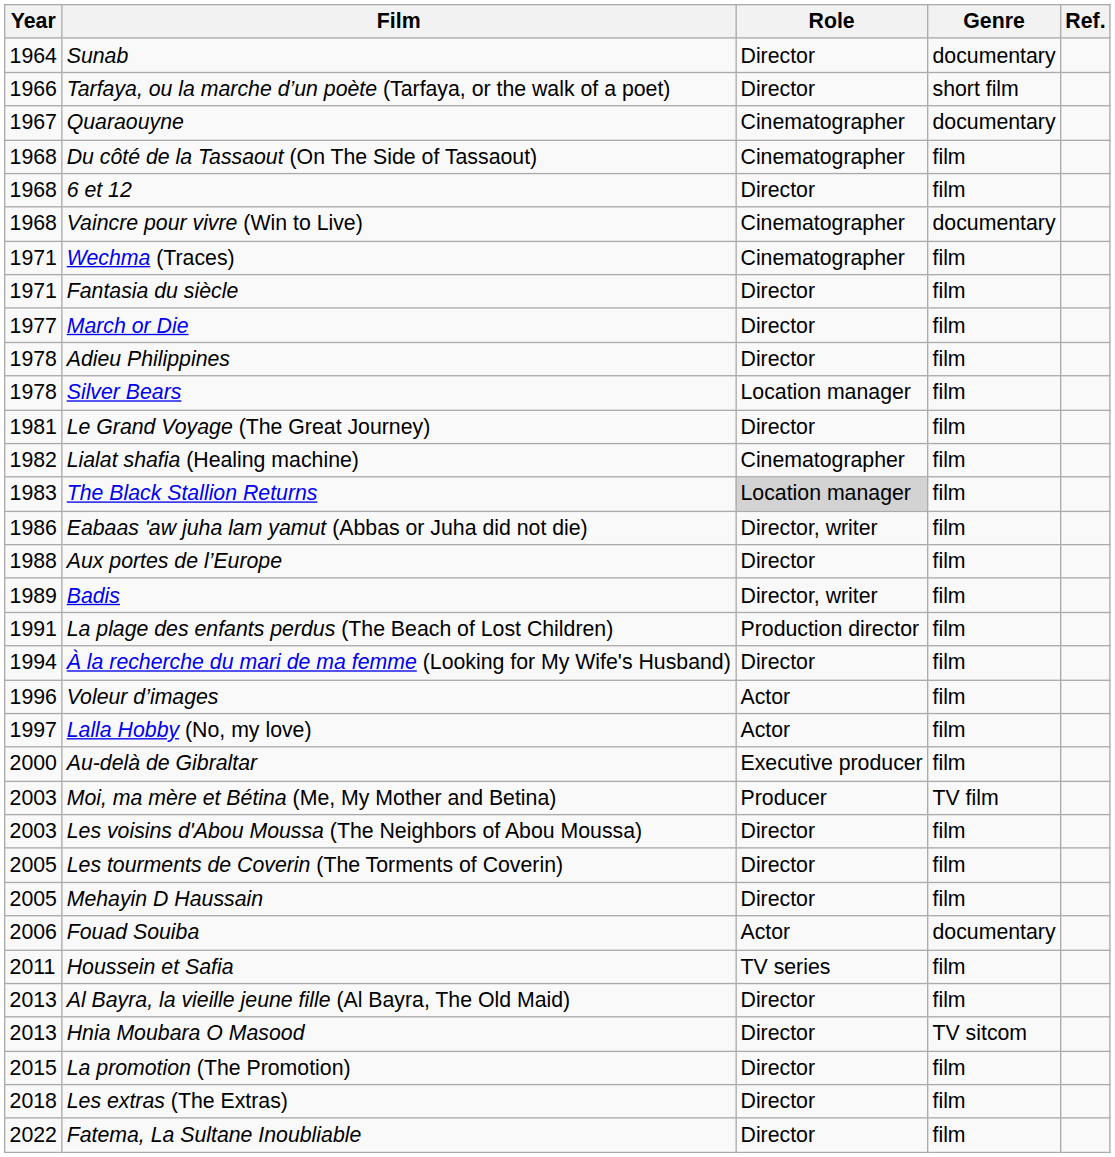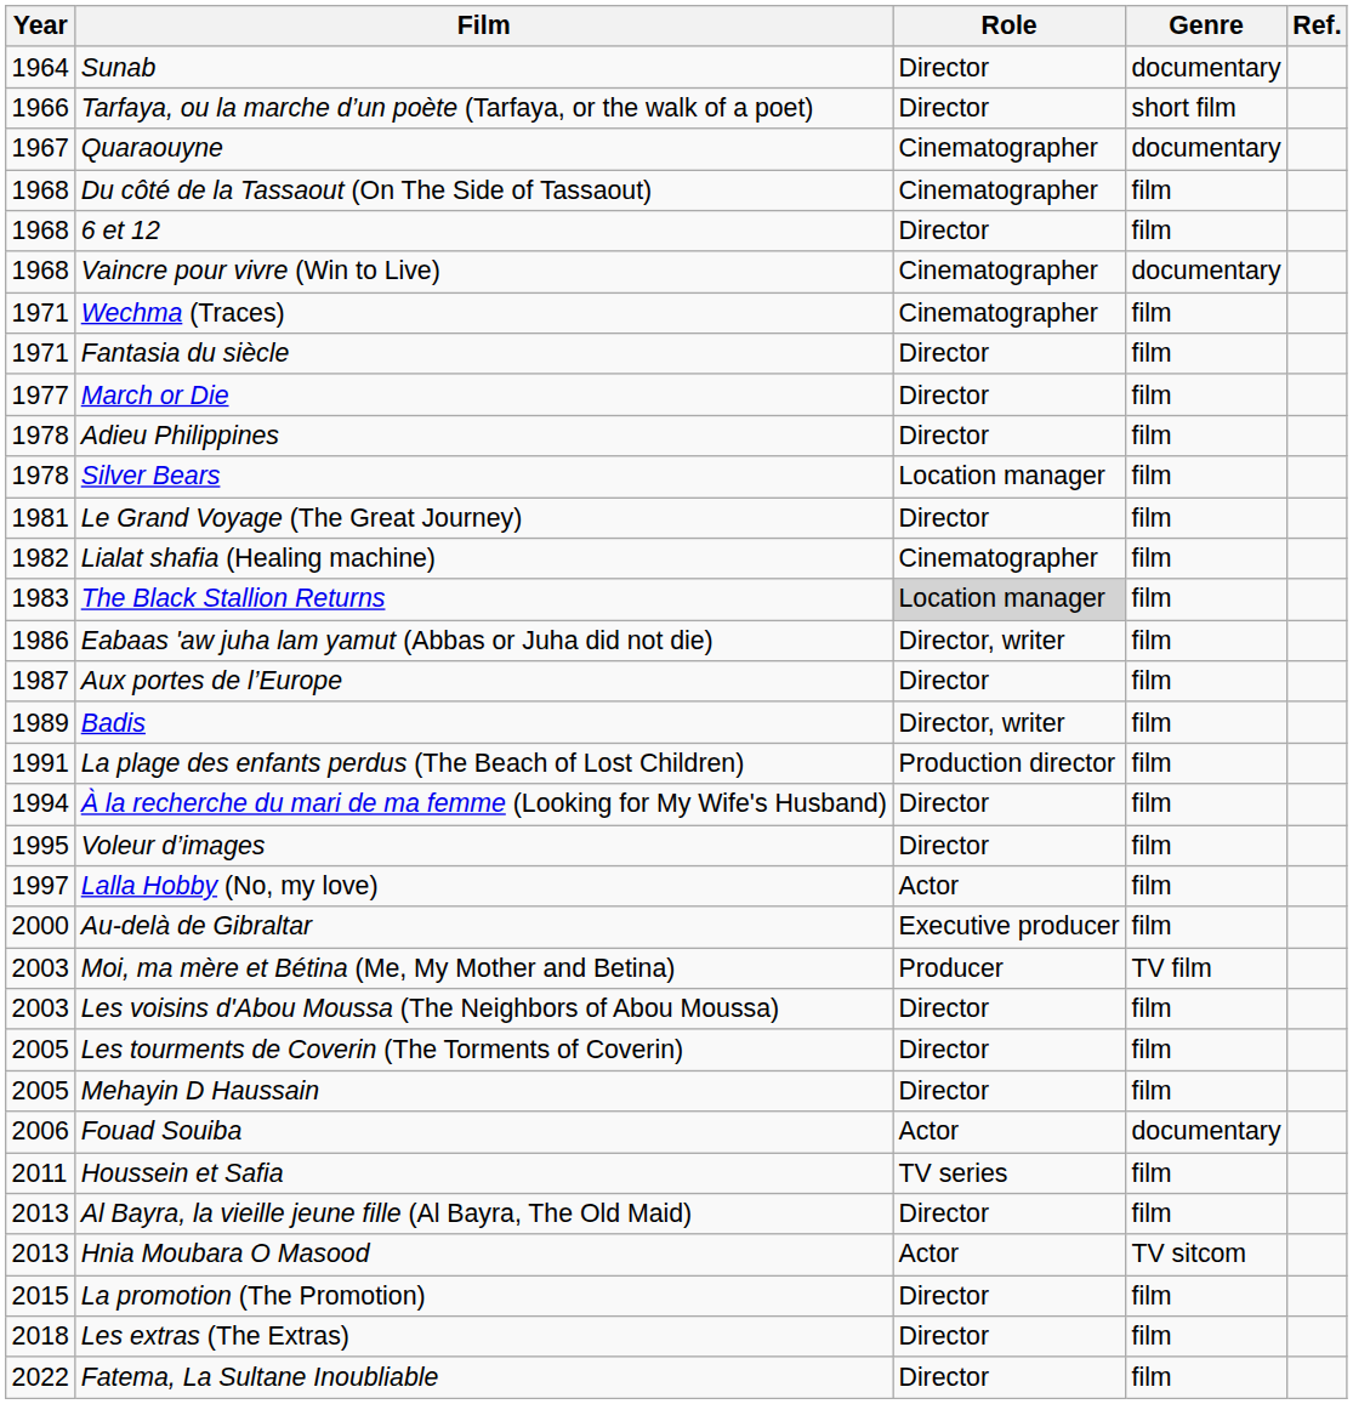Aux portes de l’Europe | Year: 1988 -> 1987
Voleur d’images | Year: 1996 -> 1995
Voleur d’images | Role: Actor -> Director
Hnia Moubara O Masood | Role: Director -> Actor
